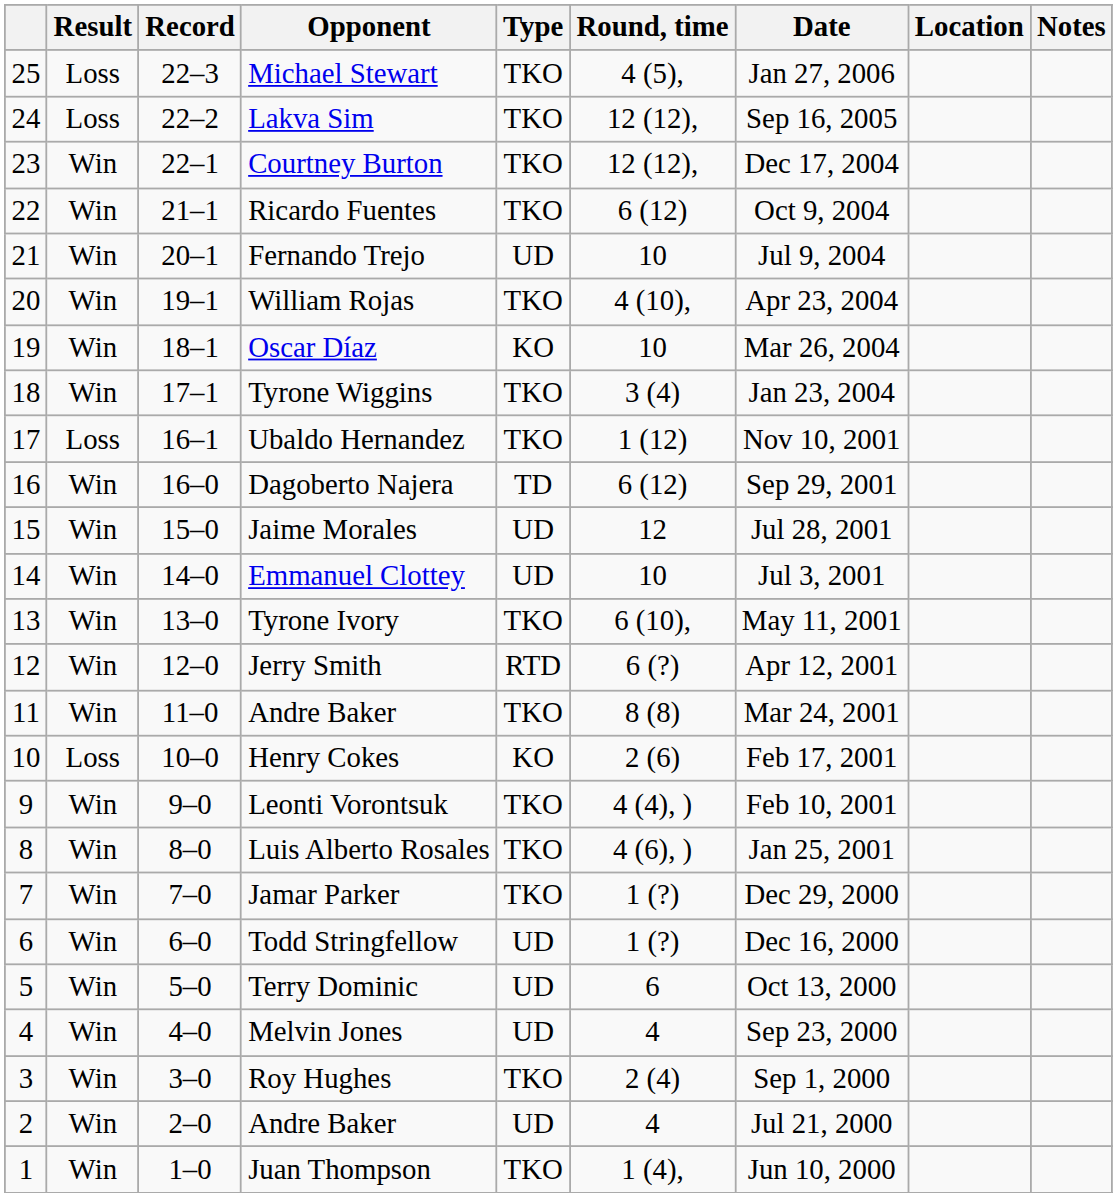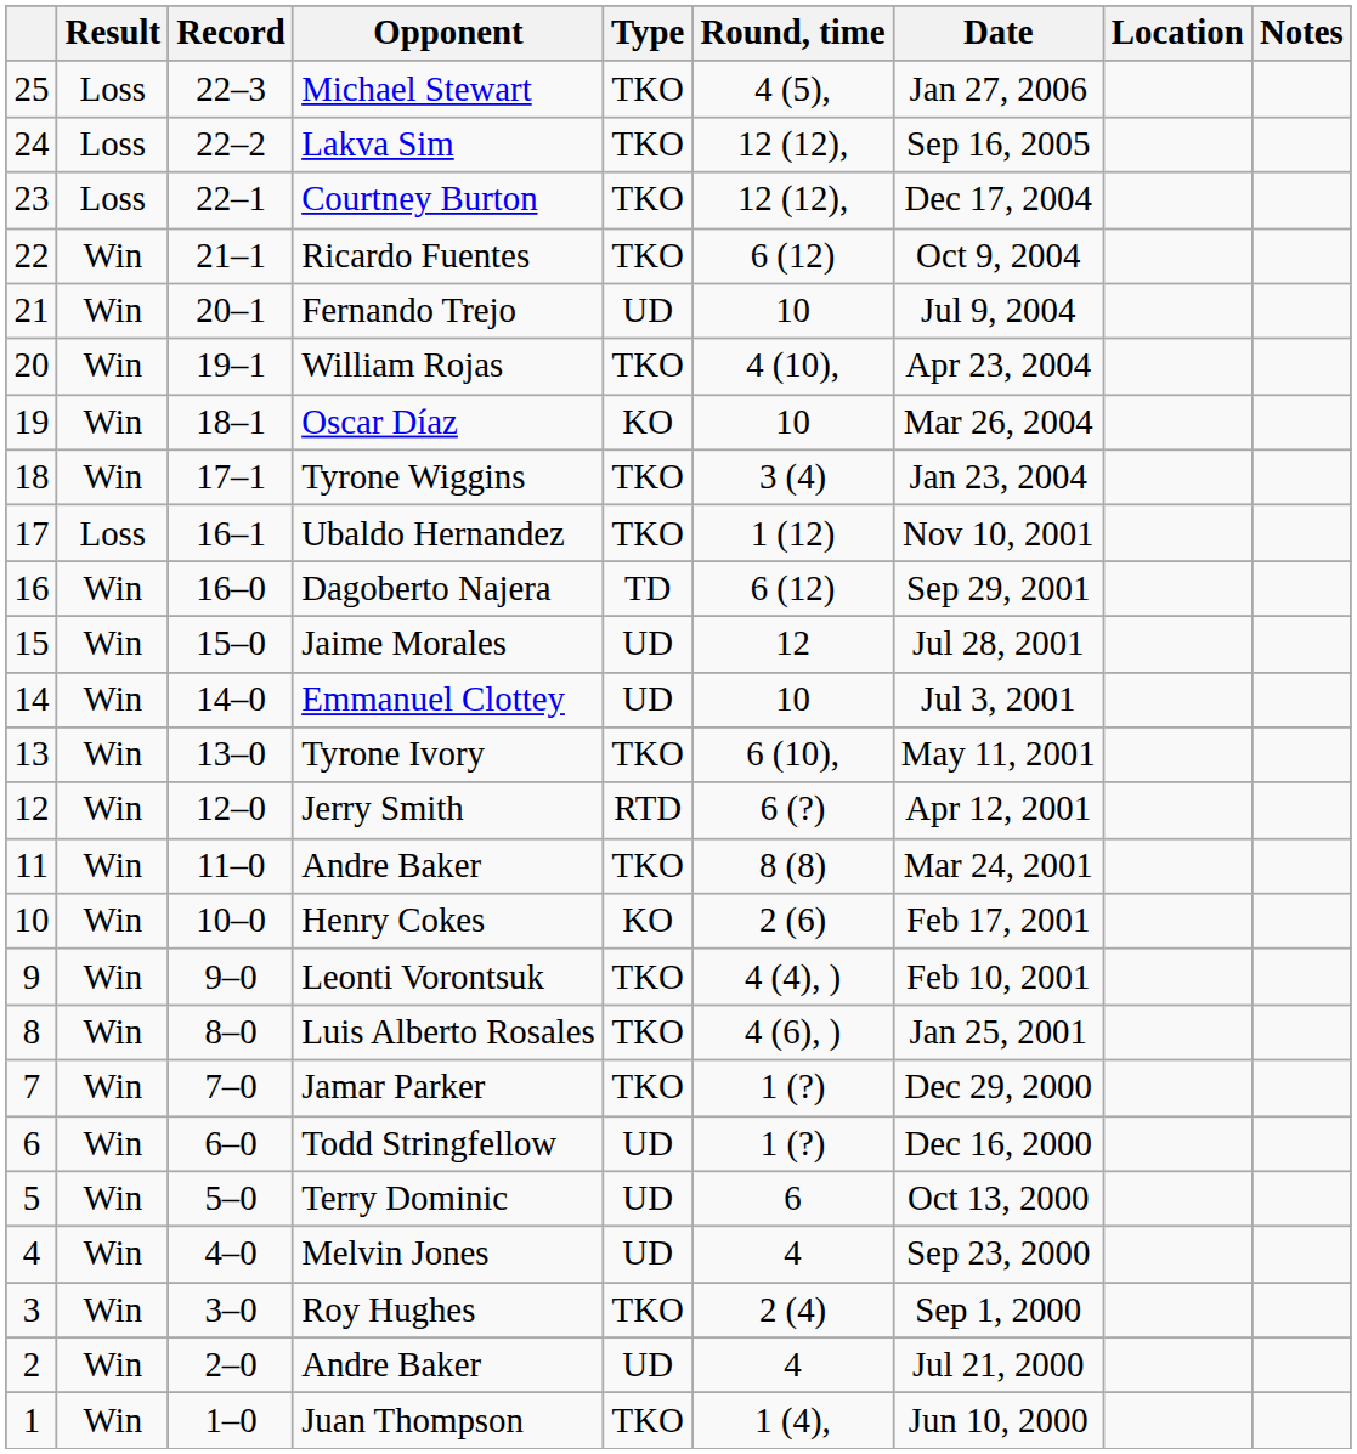Courtney Burton | Result: Win -> Loss
Henry Cokes | Result: Loss -> Win
